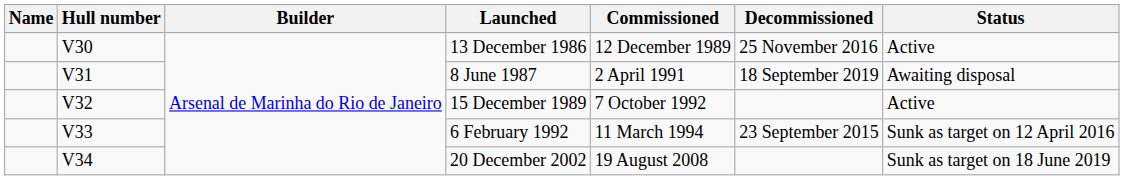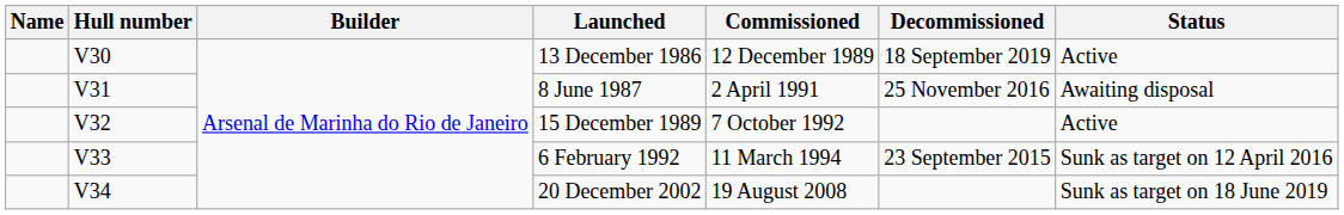13 December 1986 | Decommissioned: 25 November 2016 -> 18 September 2019
8 June 1987 | Decommissioned: 18 September 2019 -> 25 November 2016
